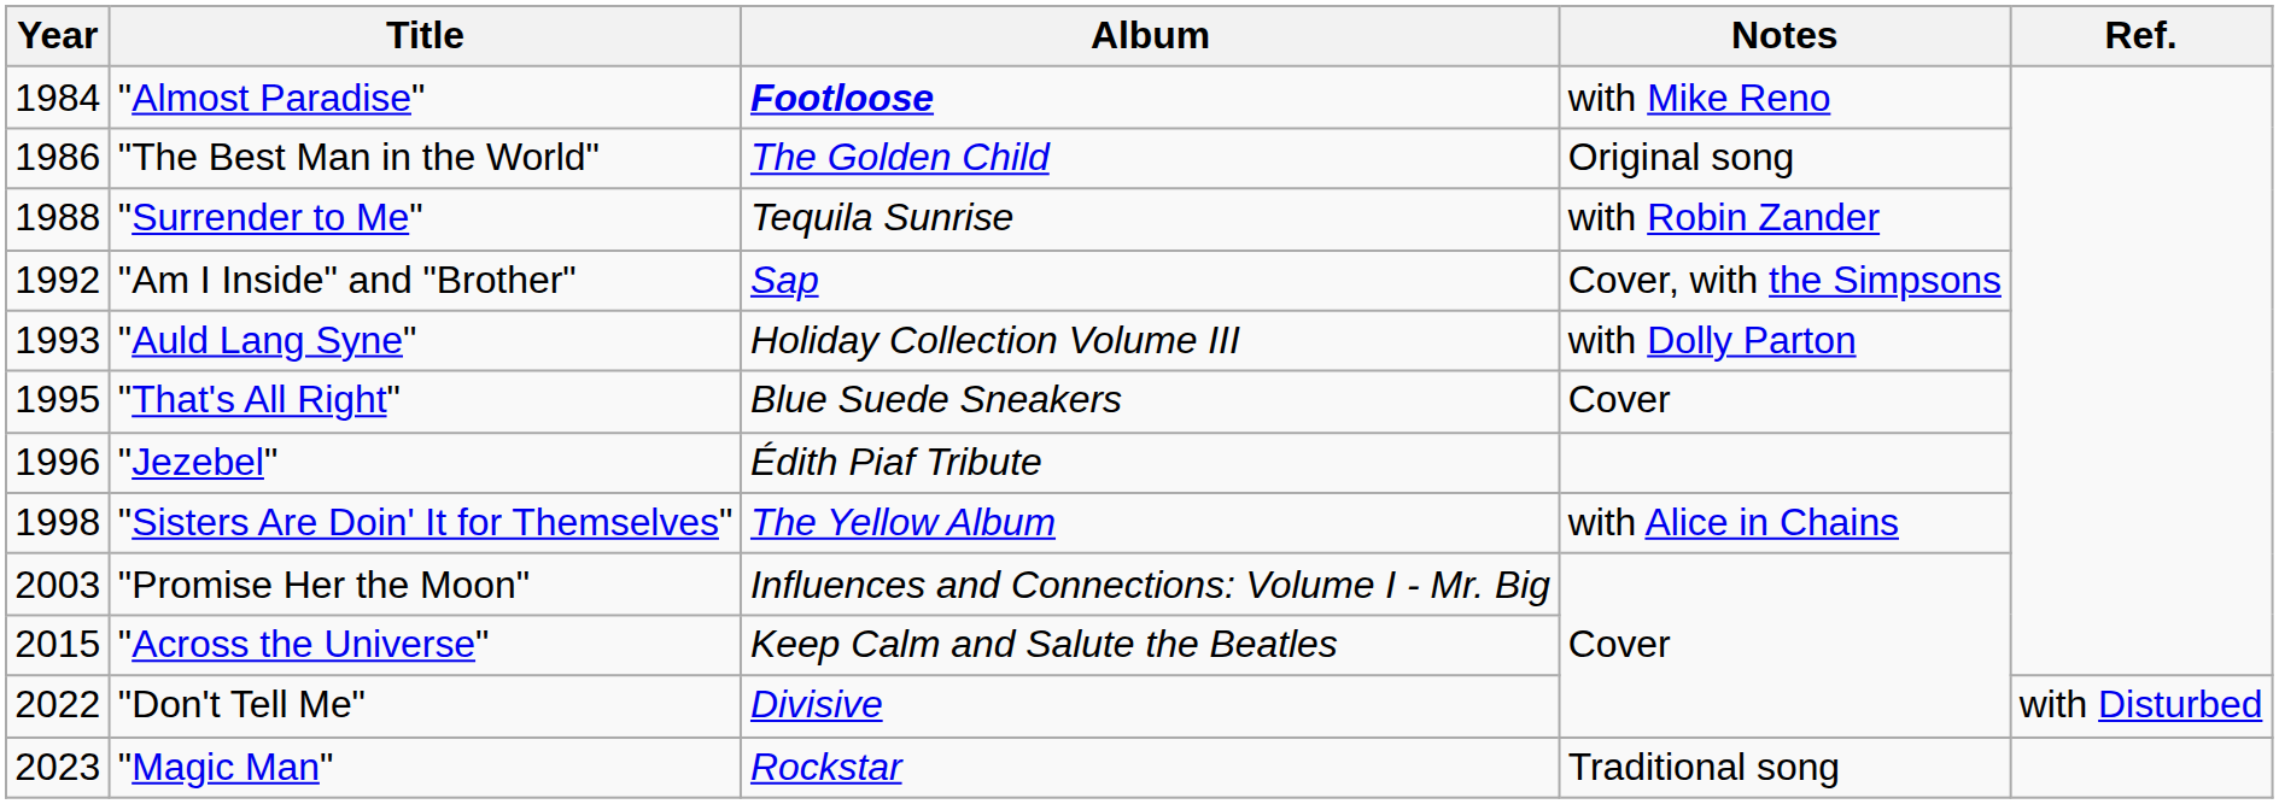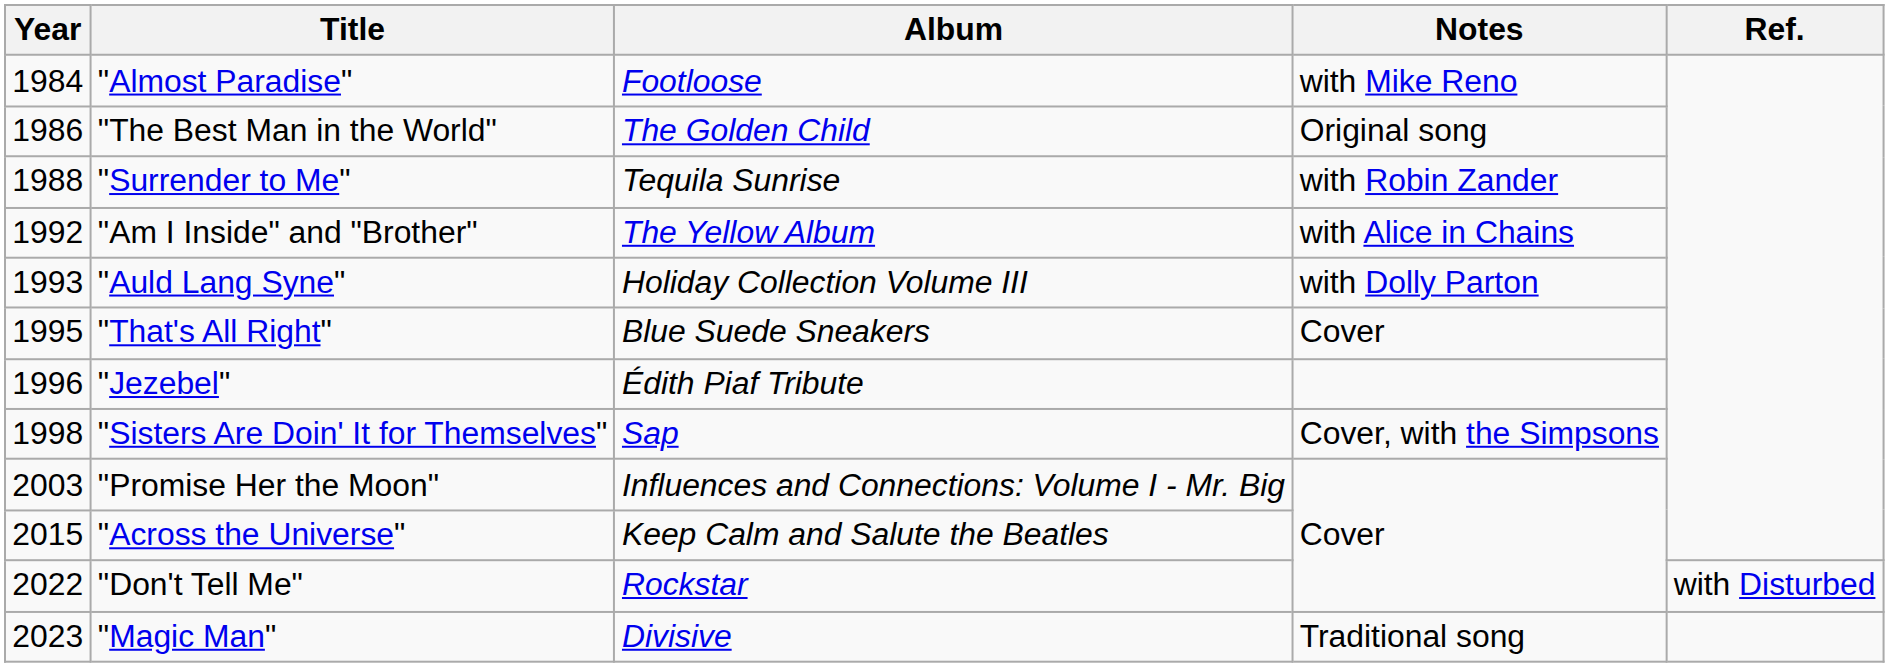"Almost Paradise" | Album: bold -> normal
"Am I Inside" and "Brother" | Album: Sap -> The Yellow Album
"Am I Inside" and "Brother" | Notes: Cover, with the Simpsons -> with Alice in Chains
"Sisters Are Doin' It for Themselves" | Album: The Yellow Album -> Sap
"Sisters Are Doin' It for Themselves" | Notes: with Alice in Chains -> Cover, with the Simpsons
"Don't Tell Me" | Album: Divisive -> Rockstar
"Magic Man" | Album: Rockstar -> Divisive
